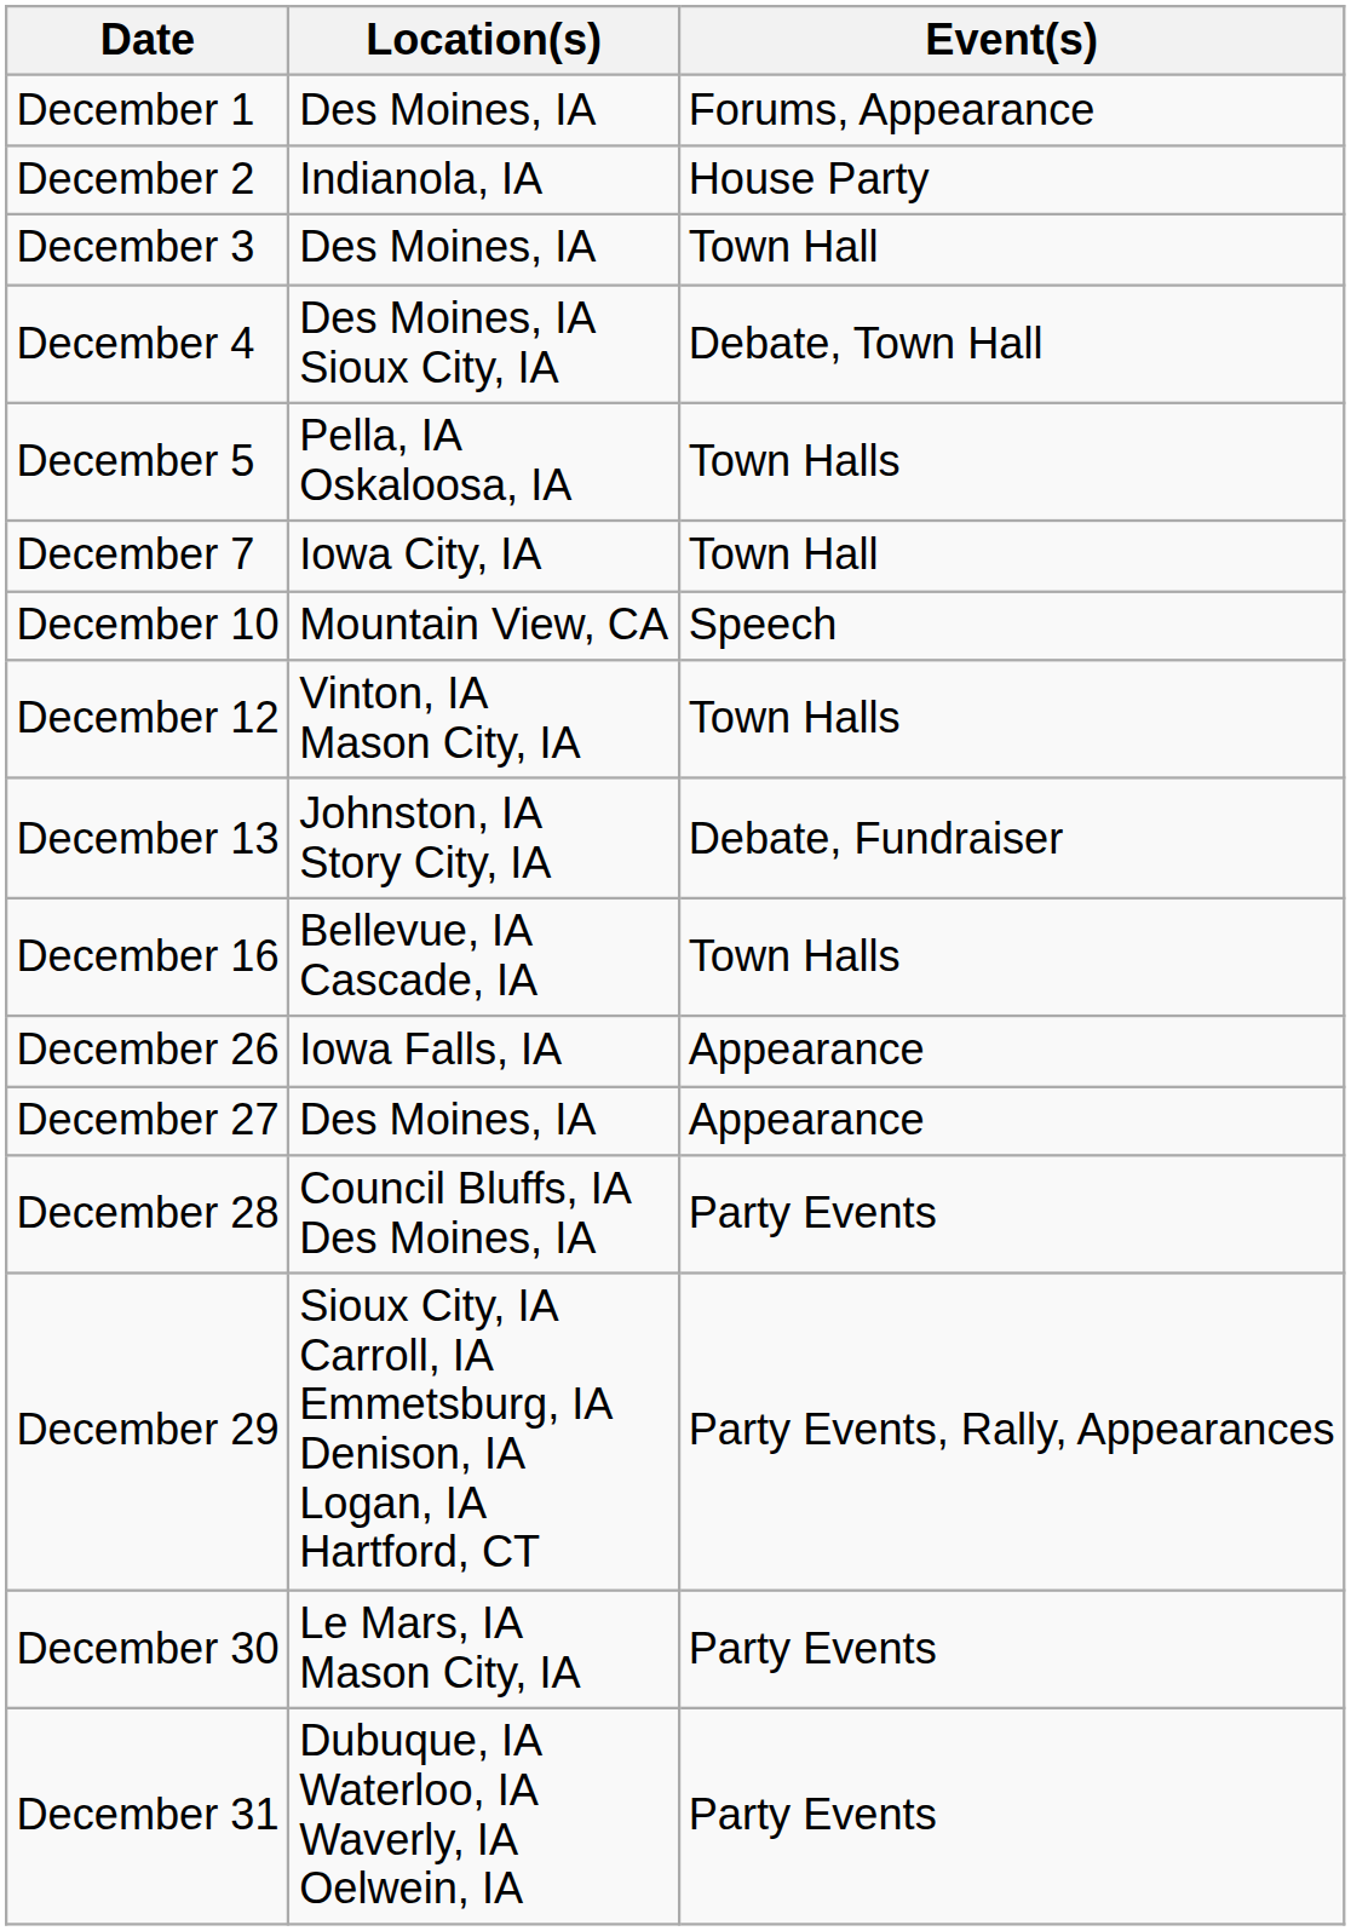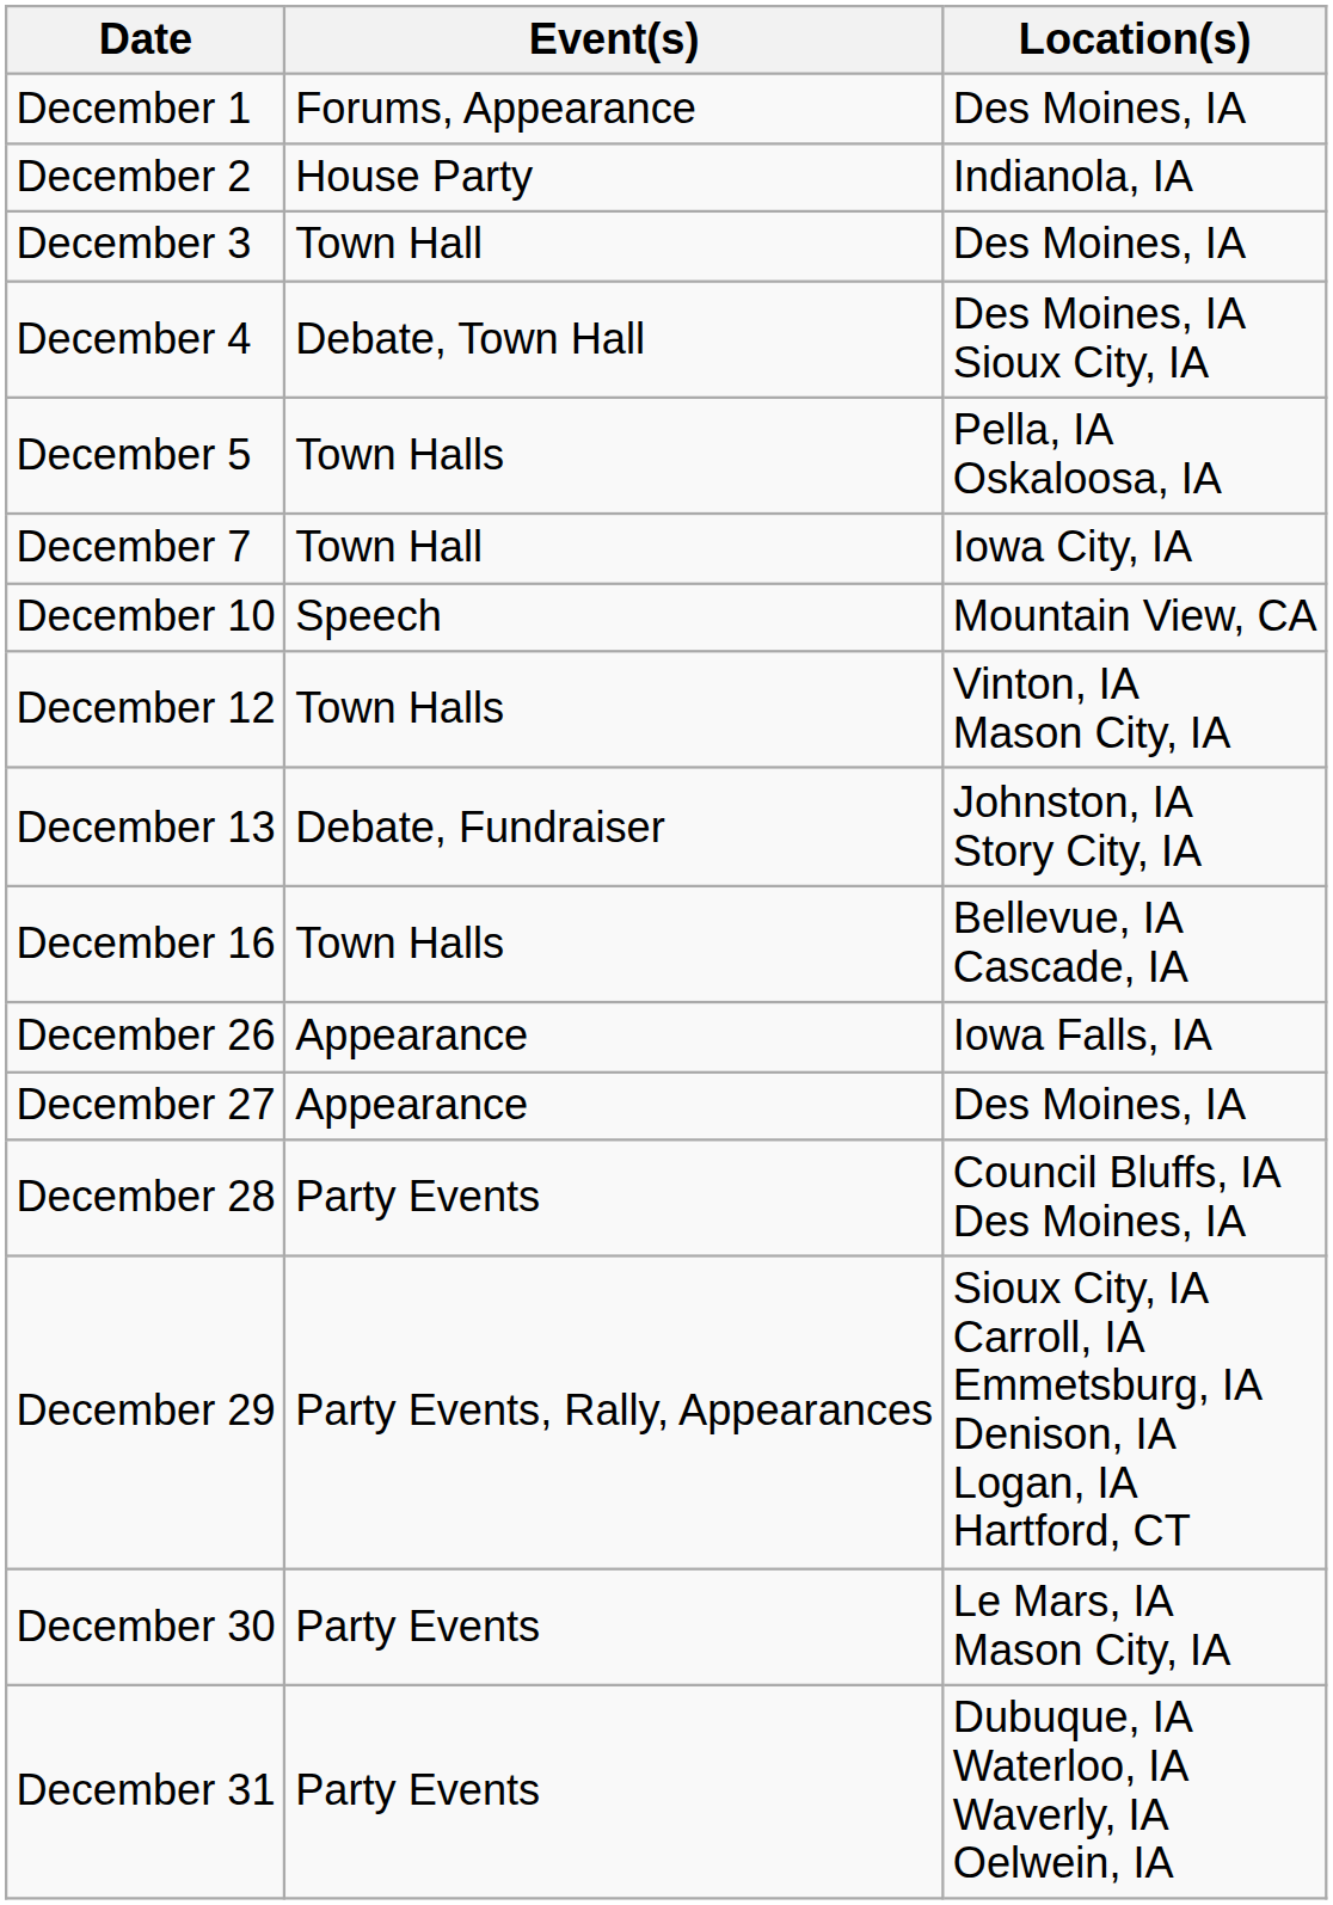columns swapped: Location(s) <-> Event(s)
